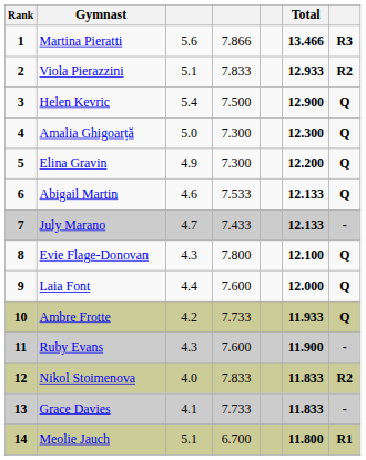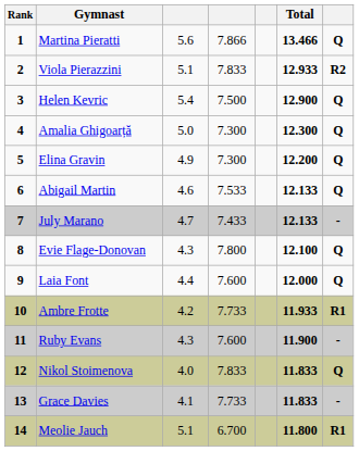Martina Pieratti | column 7: R3 -> Q
Ambre Frotte | column 7: Q -> R1
Nikol Stoimenova | column 7: R2 -> Q
